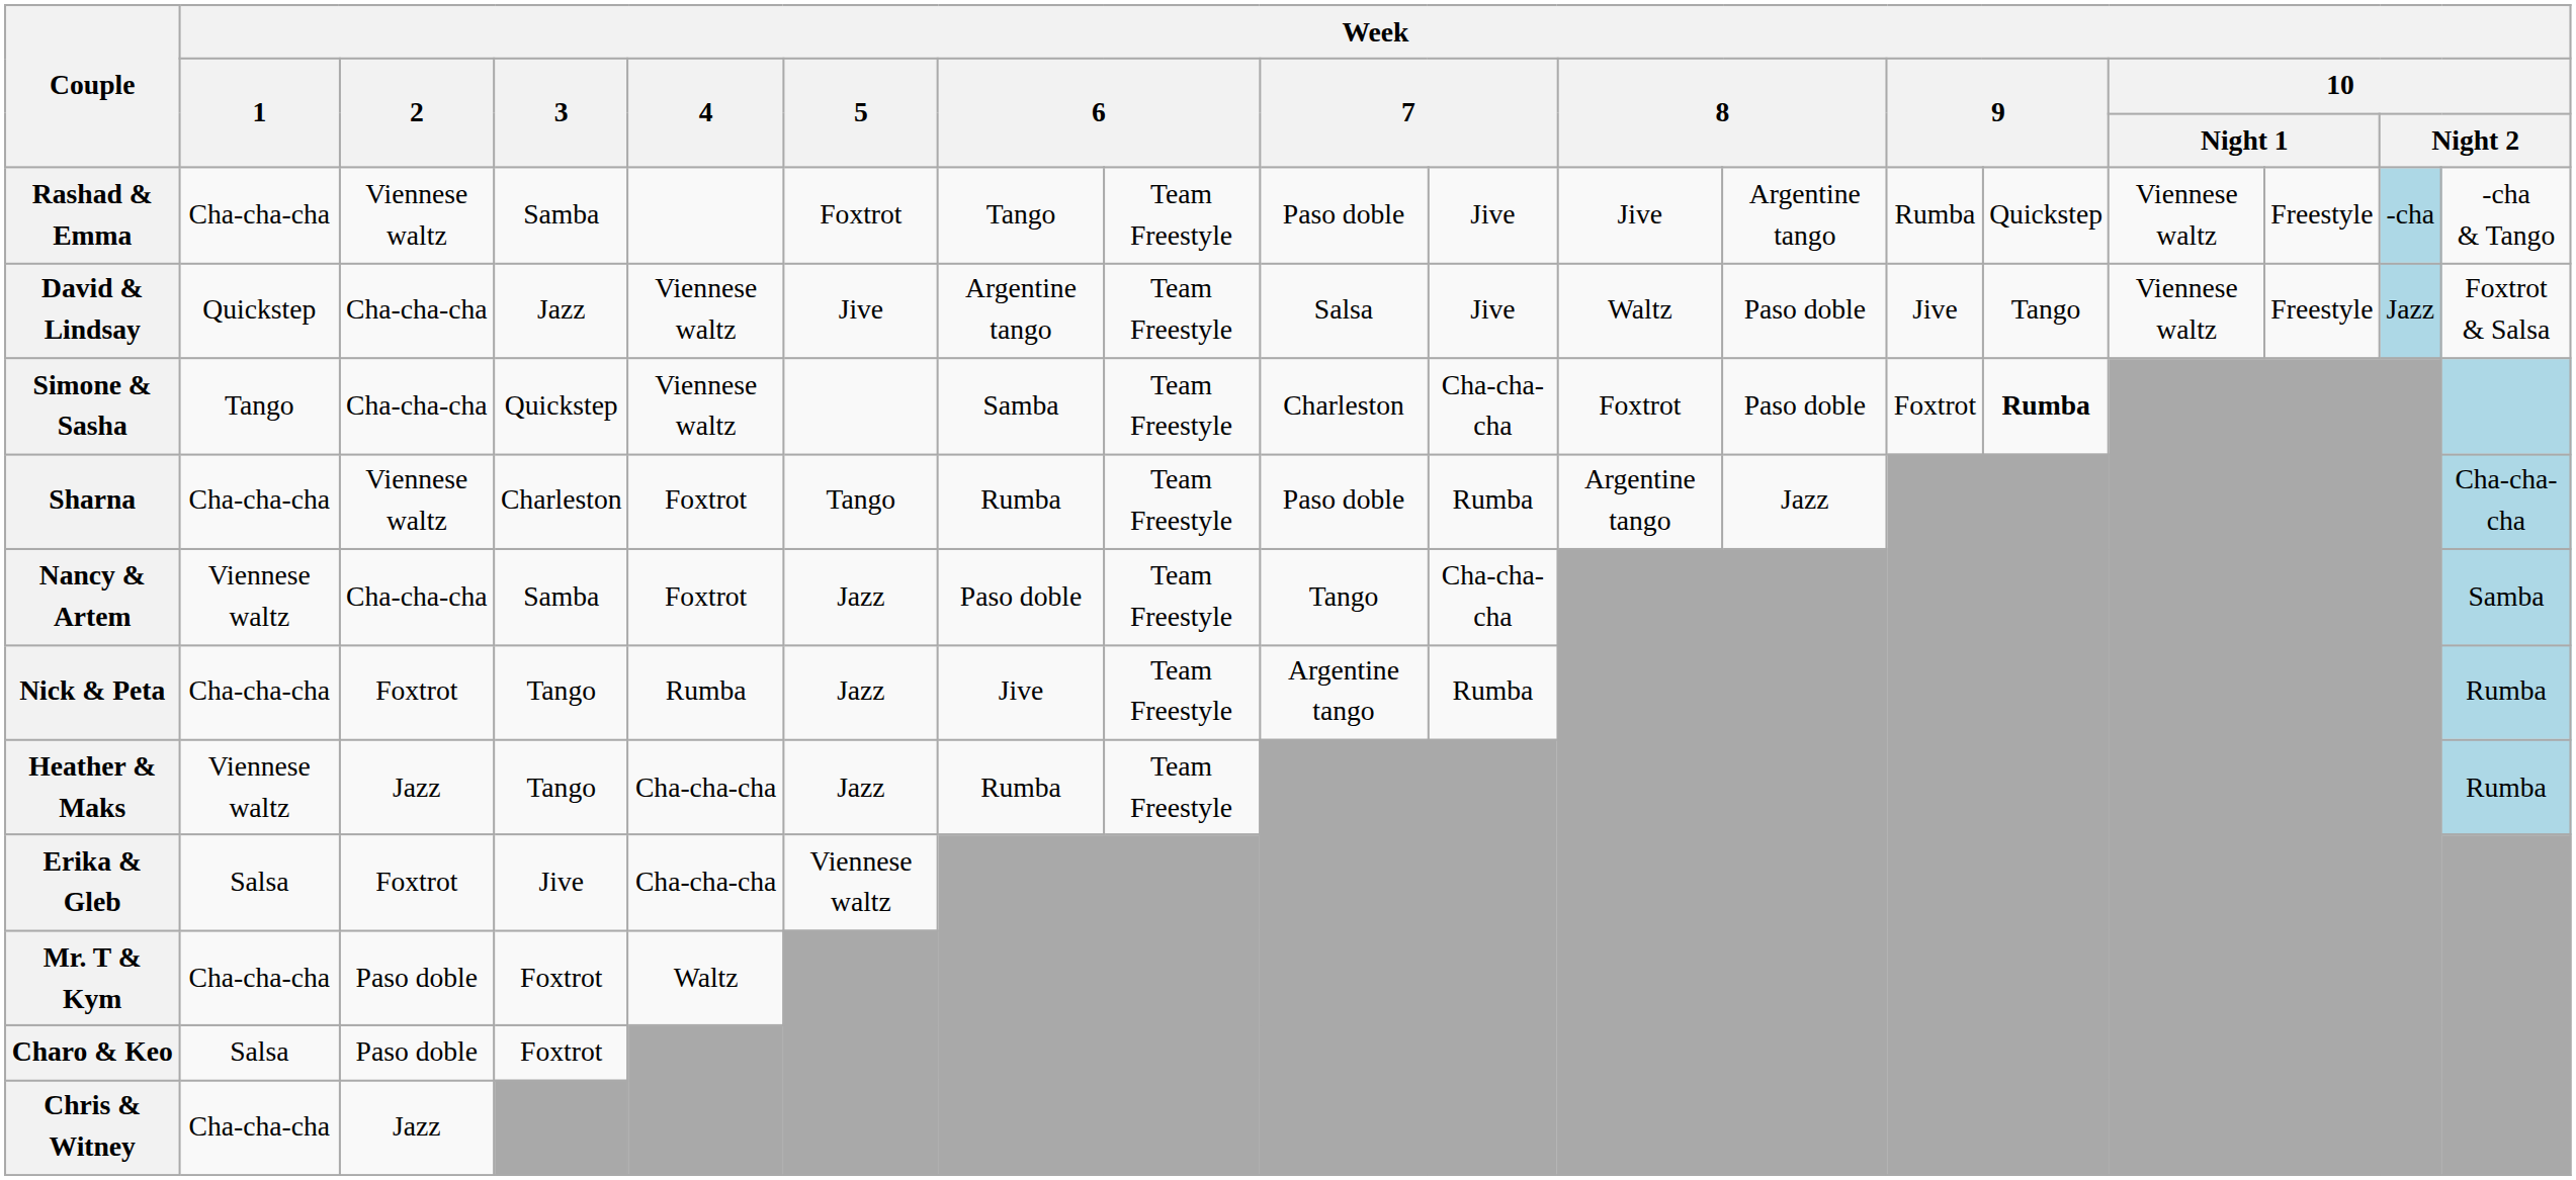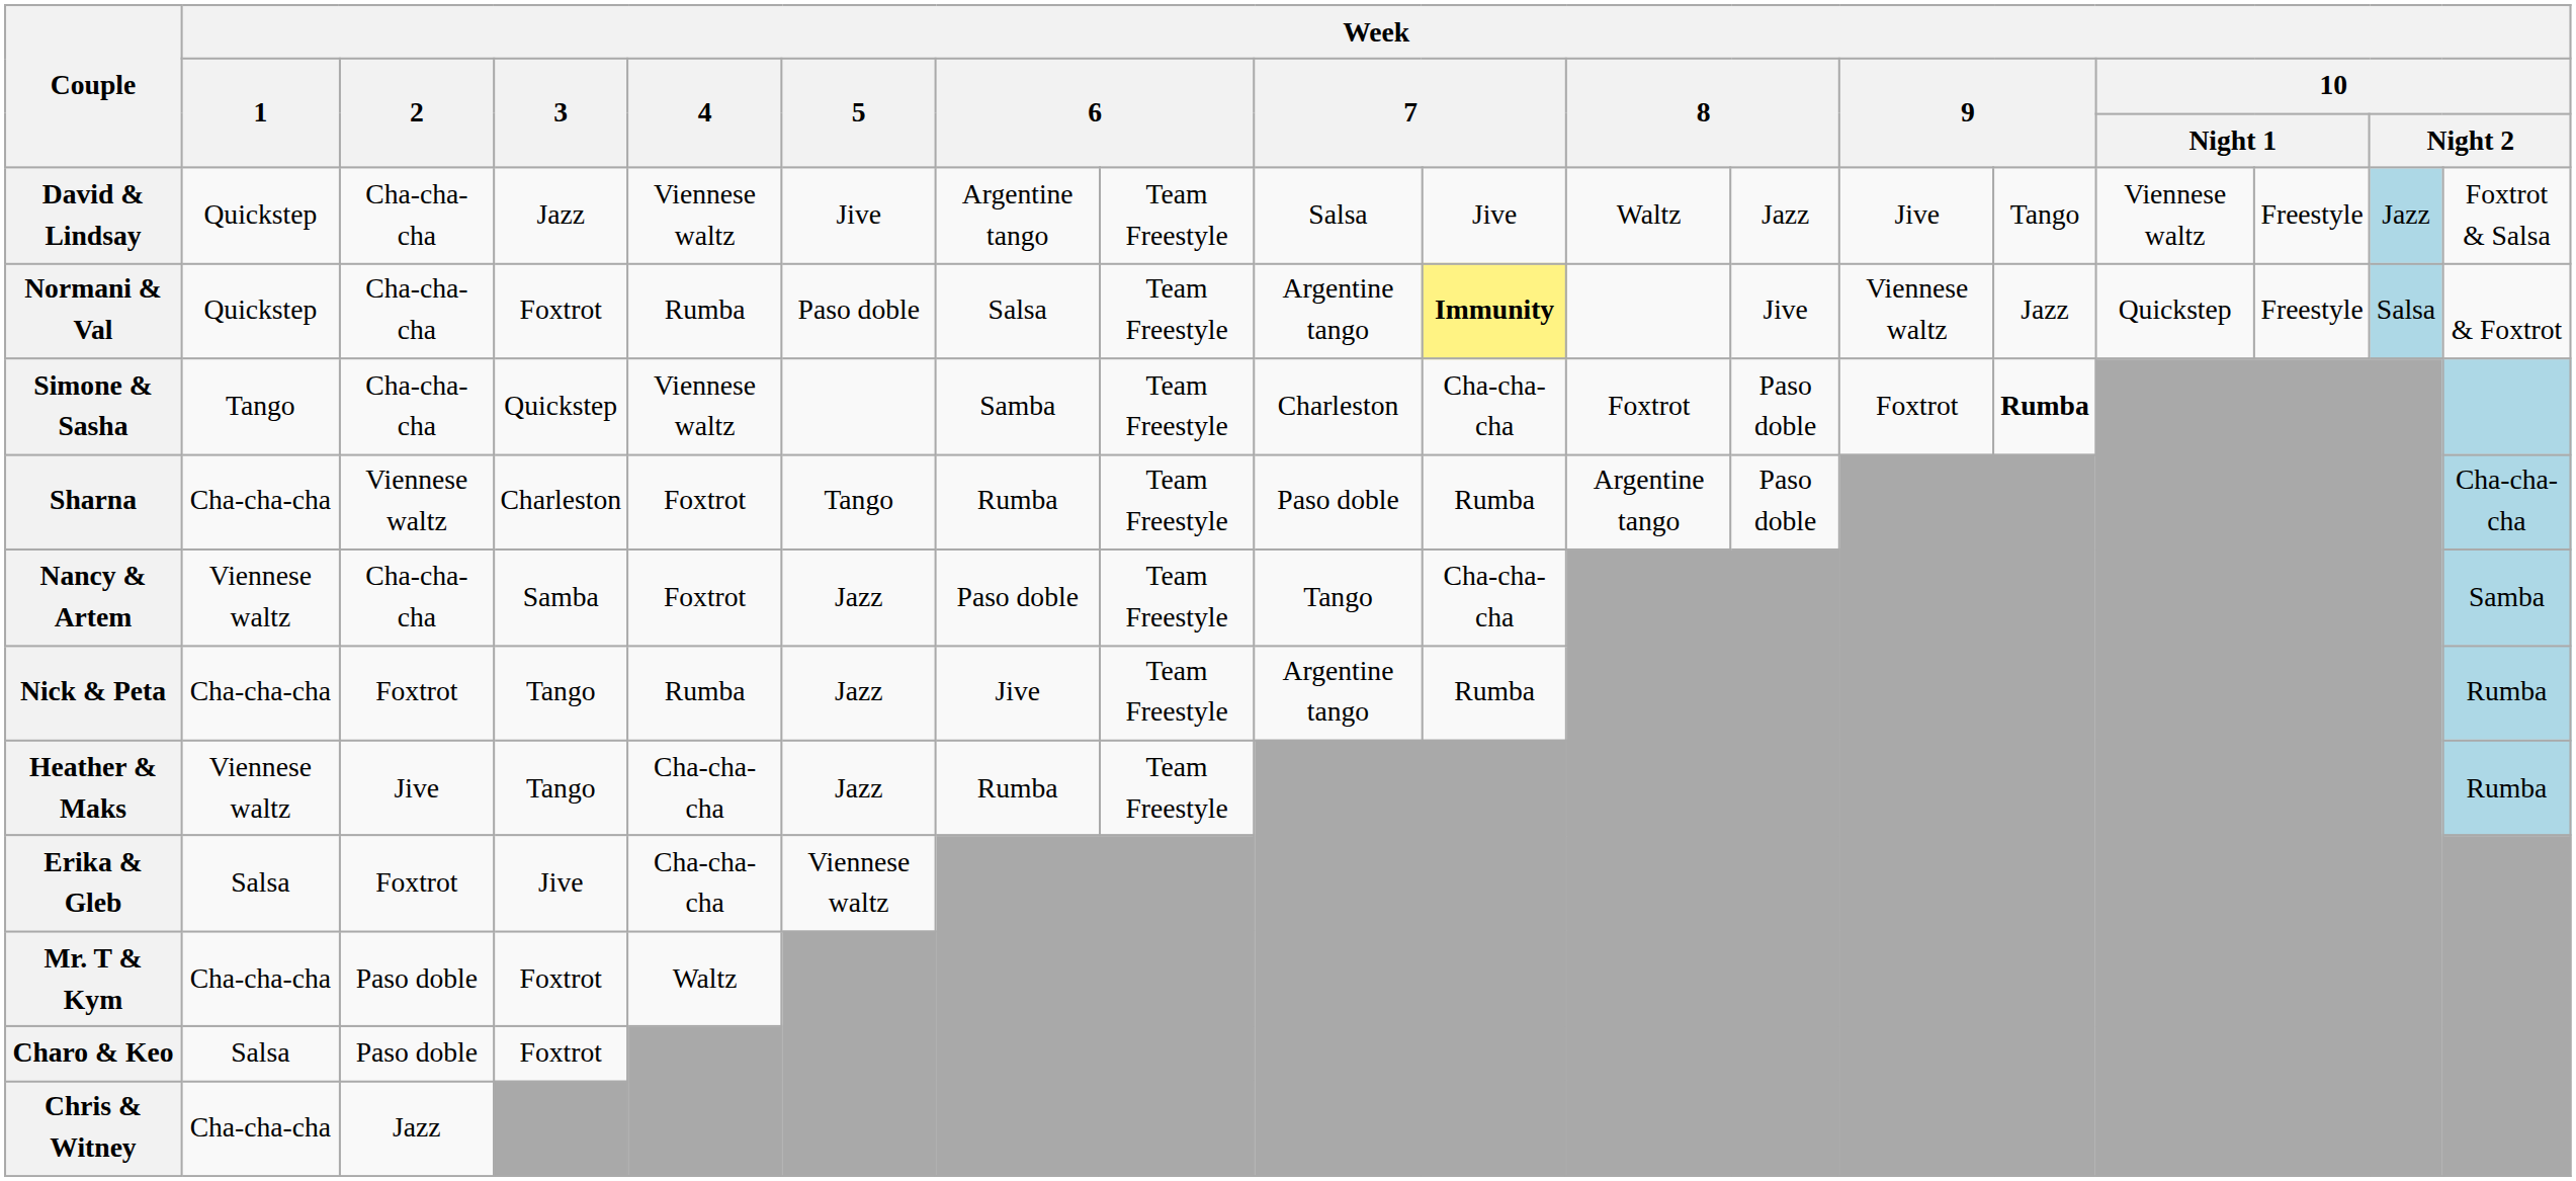- row: Rashad & Emma | Cha-cha-cha | Viennese waltz | Samba | Foxtrot | Tango | Team Freestyle | Paso doble | Jive | Jive | Argentine tango | Rumba | Quickstep | Viennese waltz | Freestyle | -cha | -cha & Tango
David & Lindsay | column 12: Paso doble -> Jazz
+ row: Normani & Val | Quickstep | Cha-cha-cha | Foxtrot | Rumba | Paso doble | Salsa | Team Freestyle | Argentine tango | Immunity | Jive | Viennese waltz | Jazz | Quickstep | Freestyle | Salsa | & Foxtrot
Sharna | column 12: Jazz -> Paso doble
Heather & Maks | Week / 2: Jazz -> Jive
